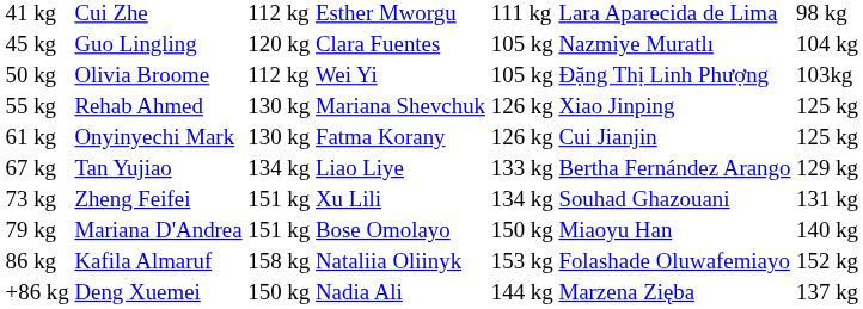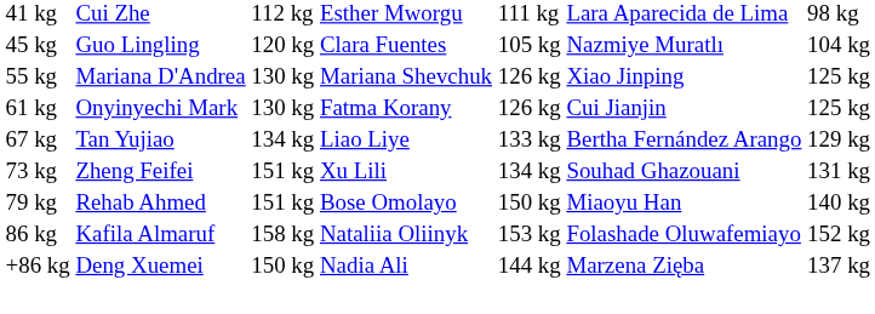- row: 50 kg | Olivia Broome | 112 kg | Wei Yi | 105 kg | Đặng Thị Linh Phượng | 103kg
55 kg | column 2: Rehab Ahmed -> Mariana D'Andrea
79 kg | column 2: Mariana D'Andrea -> Rehab Ahmed
